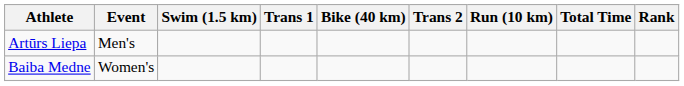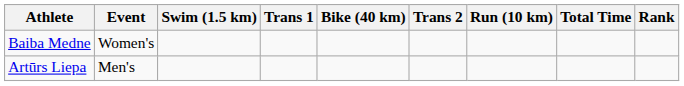rows swapped: Artūrs Liepa <-> Baiba Medne
